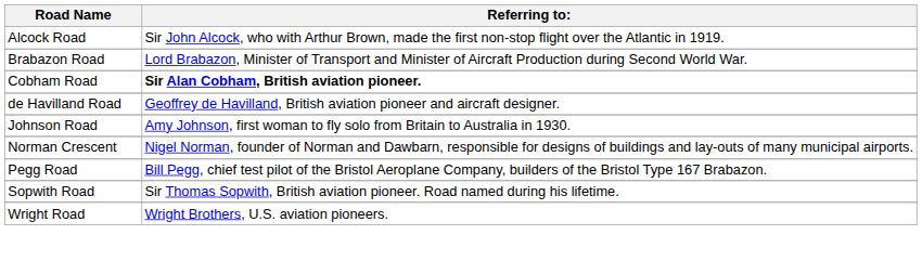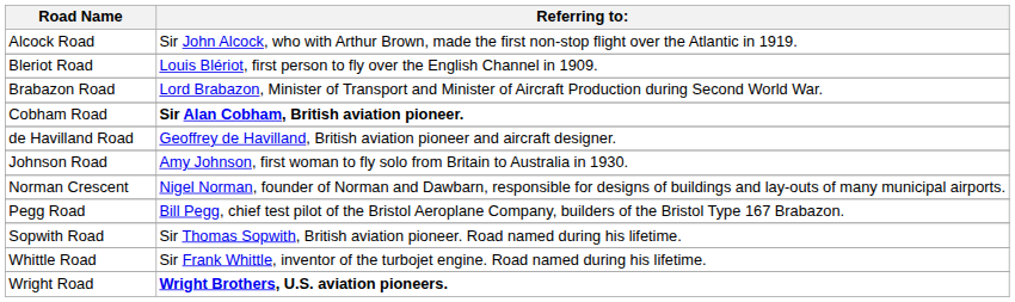+ row: Bleriot Road | Louis Blériot, first person to fly over the English Channel in 1909.
+ row: Whittle Road | Sir Frank Whittle, inventor of the turbojet engine. Road named during his lifetime.
Wright Road | Referring to:: normal -> bold
